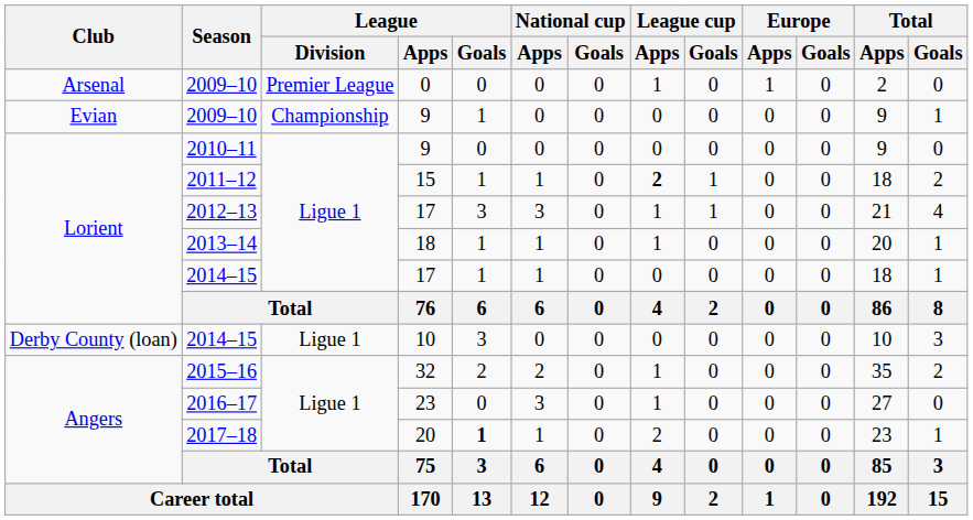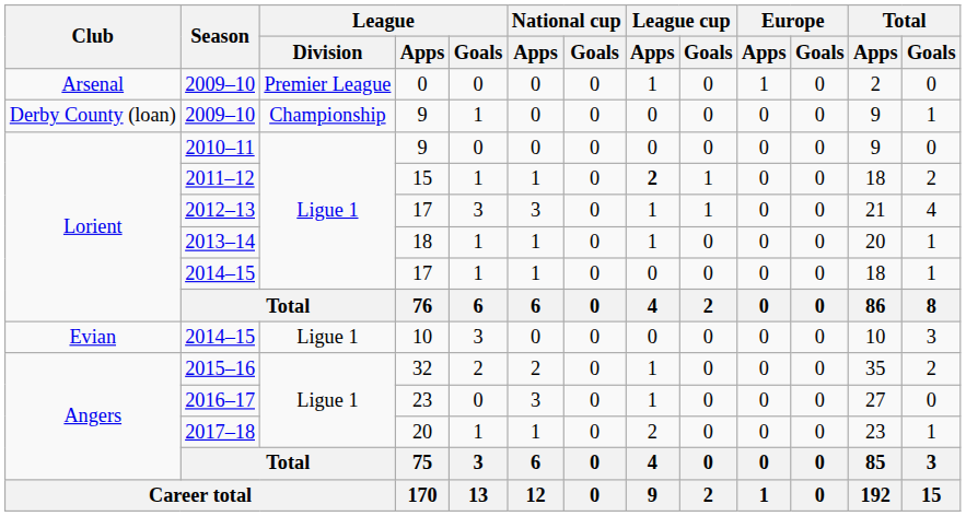2009–10 / 9 | Club: Evian -> Derby County (loan)
2014–15 / 10 | Club: Derby County (loan) -> Evian
2017–18 | League / Goals: bold -> normal
